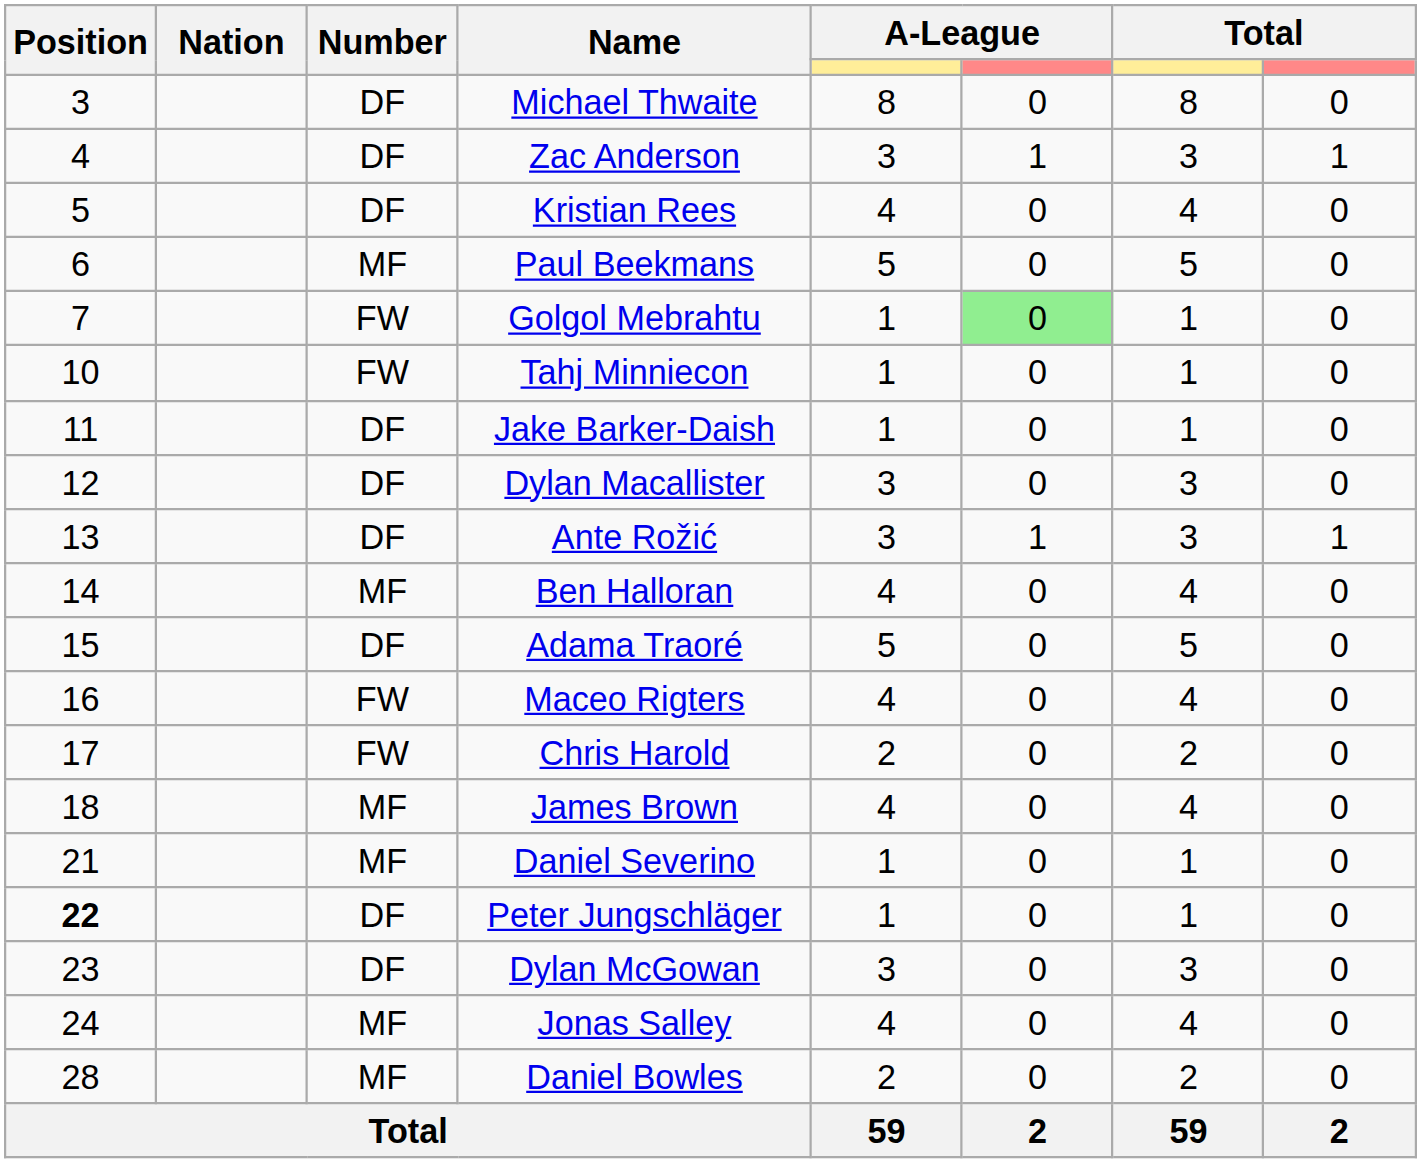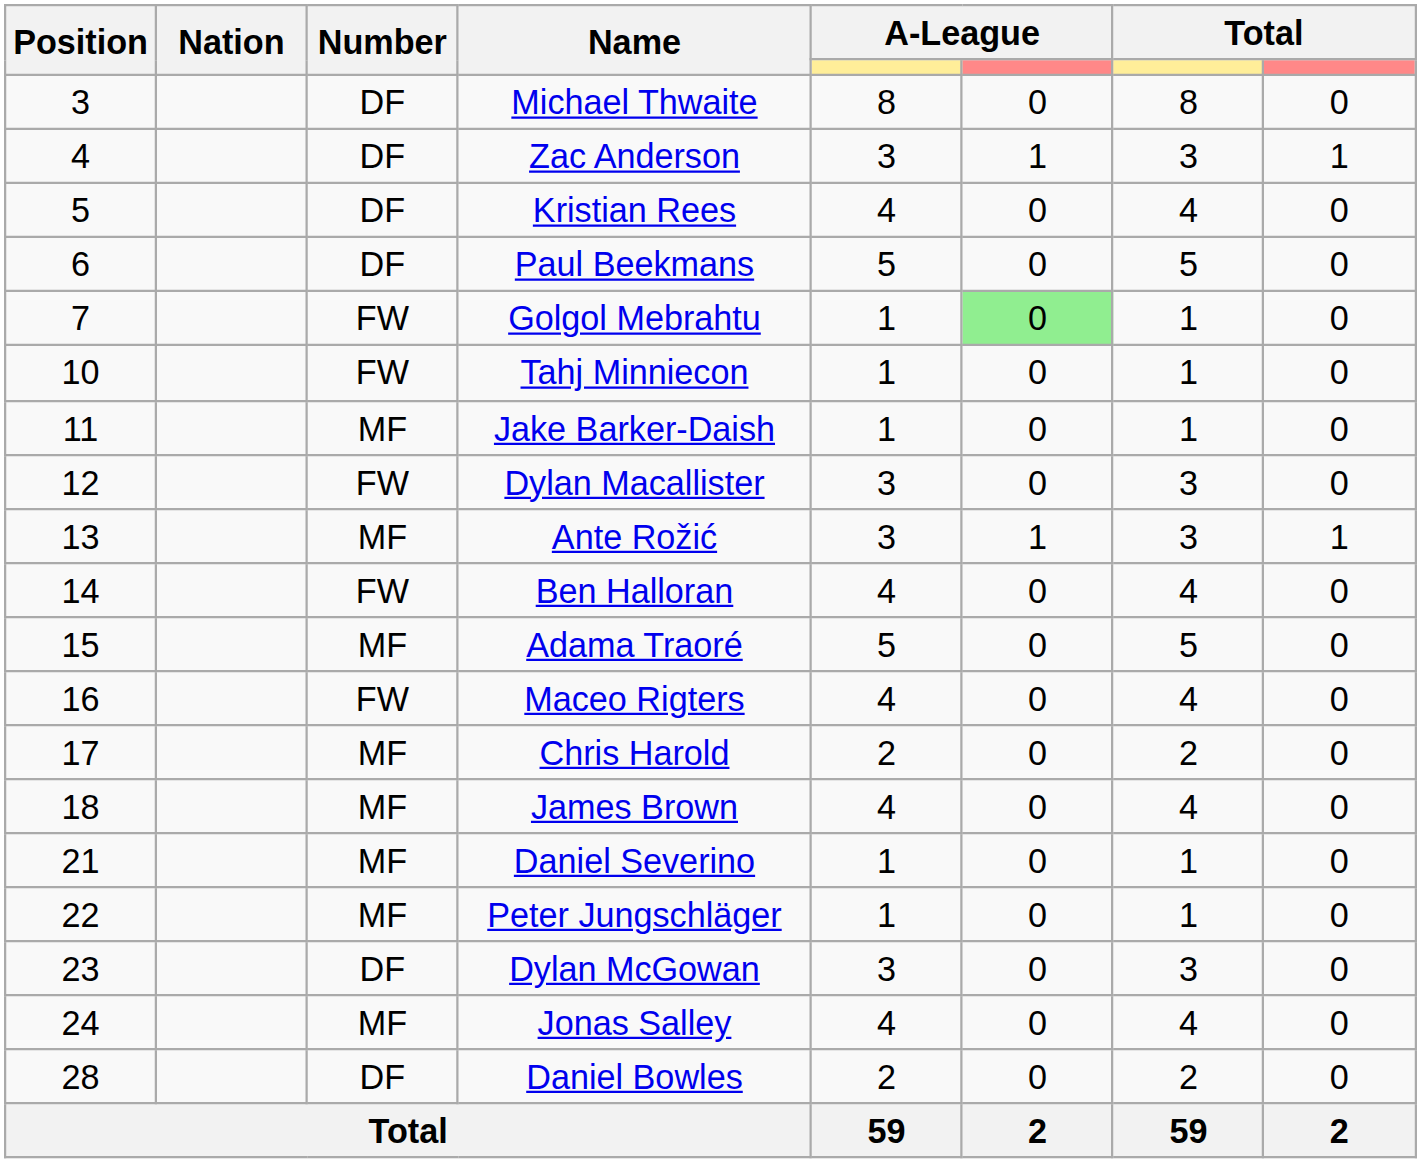Paul Beekmans | Number: MF -> DF
Jake Barker-Daish | Number: DF -> MF
Dylan Macallister | Number: DF -> FW
Ante Rožić | Number: DF -> MF
Ben Halloran | Number: MF -> FW
Adama Traoré | Number: DF -> MF
Chris Harold | Number: FW -> MF
Peter Jungschläger | Position: bold -> normal
Peter Jungschläger | Number: DF -> MF
Daniel Bowles | Number: MF -> DF
